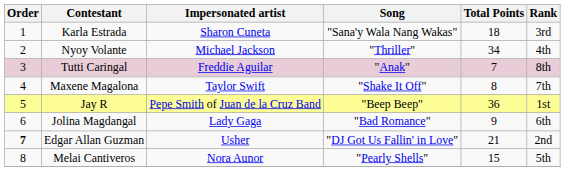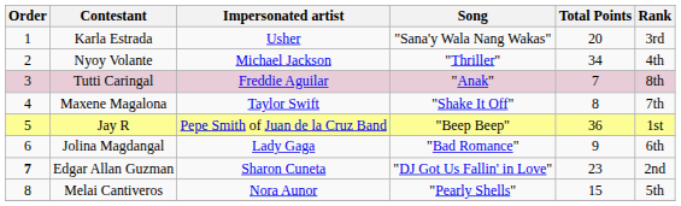Karla Estrada | Impersonated artist: Sharon Cuneta -> Usher
Karla Estrada | Total Points: 18 -> 20
Edgar Allan Guzman | Impersonated artist: Usher -> Sharon Cuneta
Edgar Allan Guzman | Total Points: 21 -> 23
